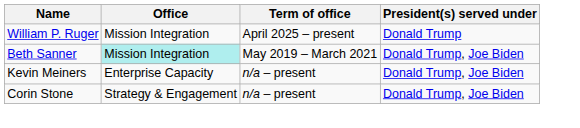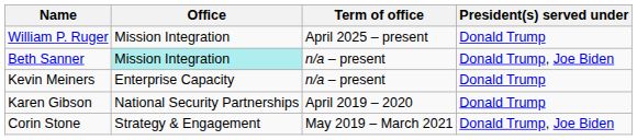Beth Sanner | Term of office: May 2019 – March 2021 -> n/a – present
Kevin Meiners | President(s) served under: Donald Trump, Joe Biden -> Donald Trump
+ row: Karen Gibson | National Security Partnerships | April 2019 – 2020 | Donald Trump
Corin Stone | Term of office: n/a – present -> May 2019 – March 2021
